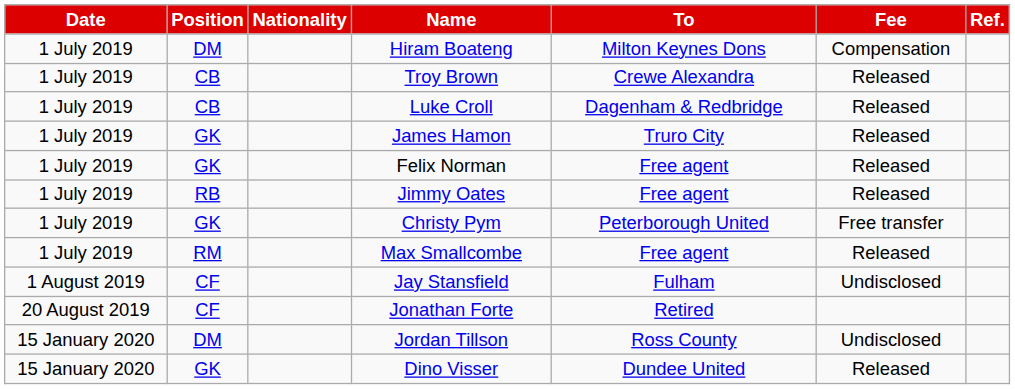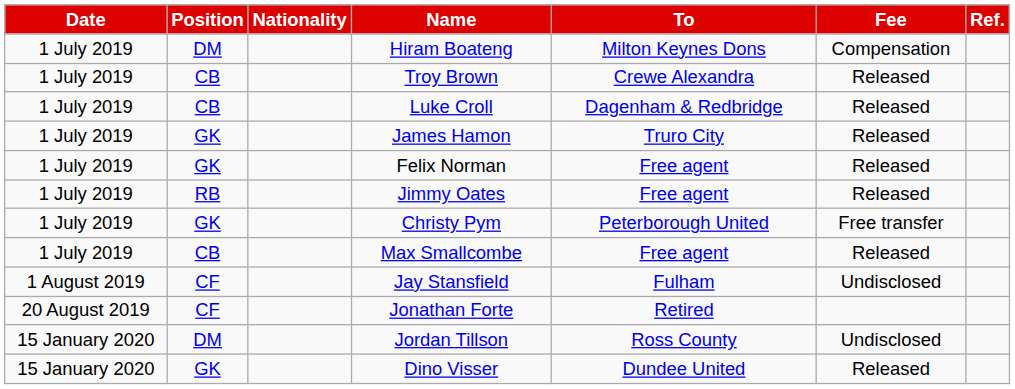Max Smallcombe | Position: RM -> CB
